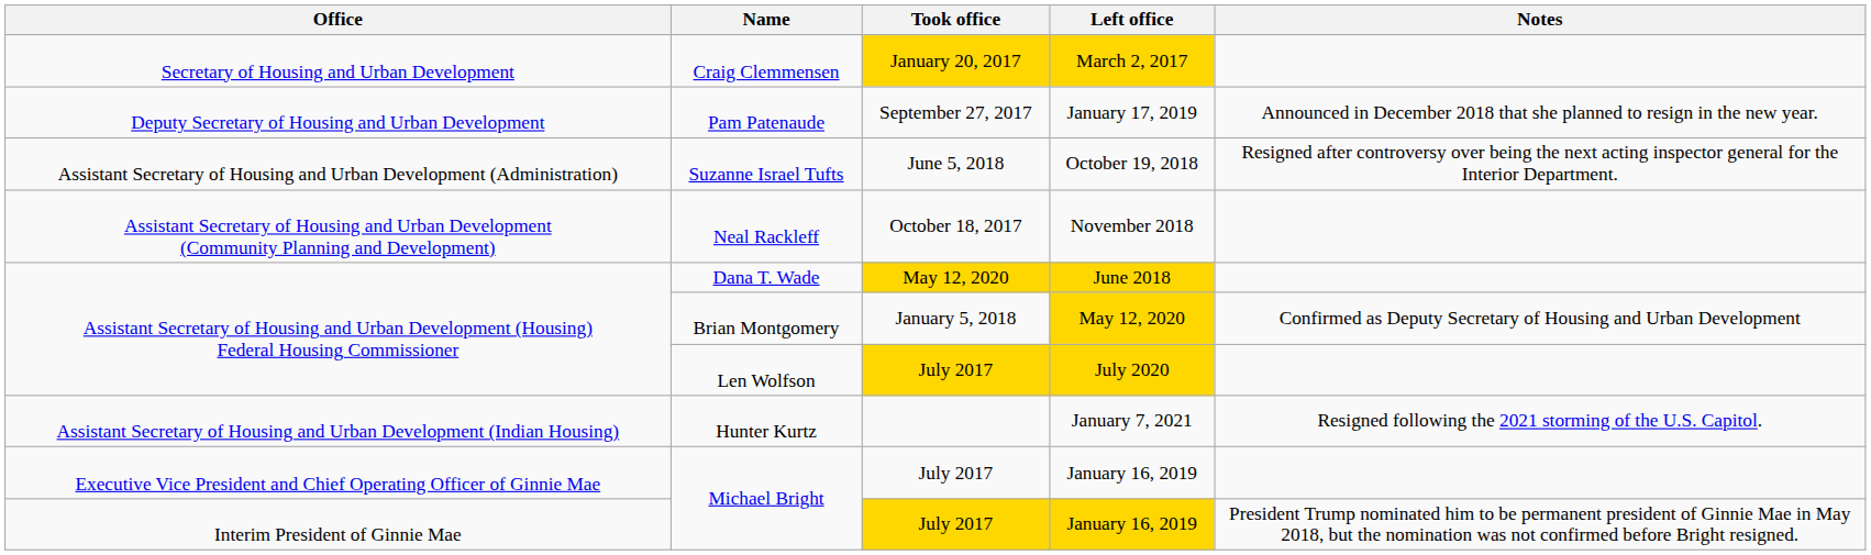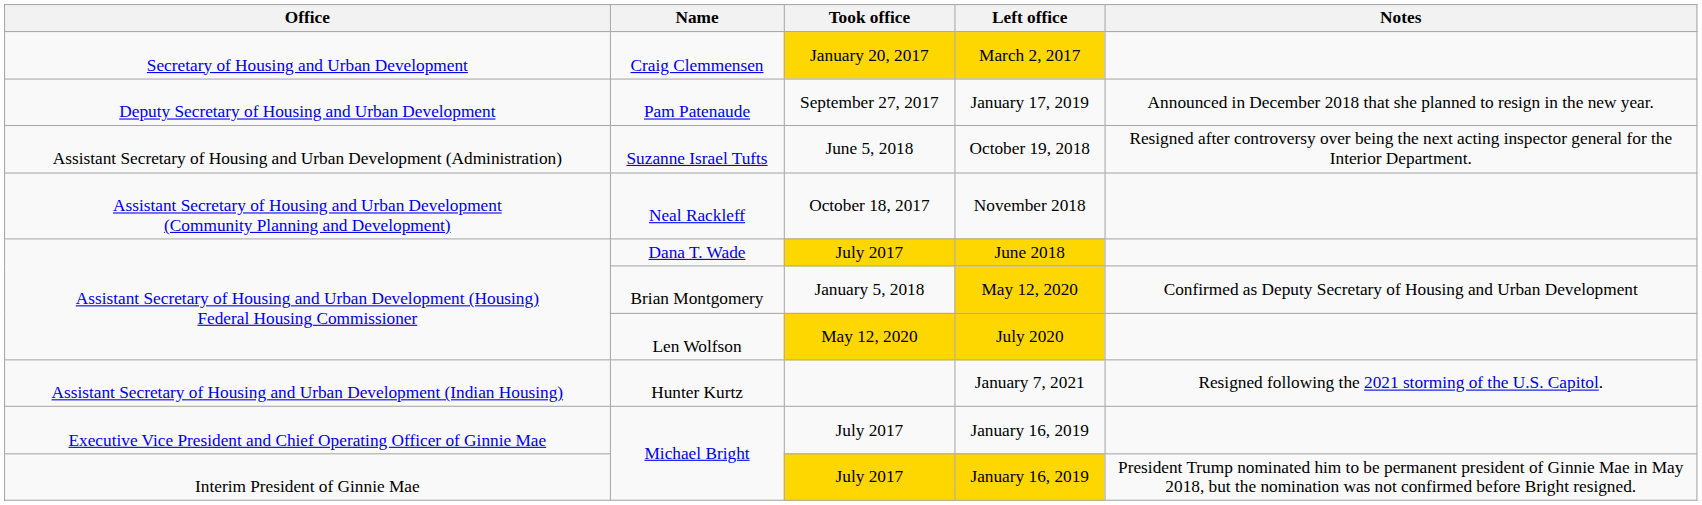Dana T. Wade | Took office: May 12, 2020 -> July 2017
Len Wolfson | Took office: July 2017 -> May 12, 2020
